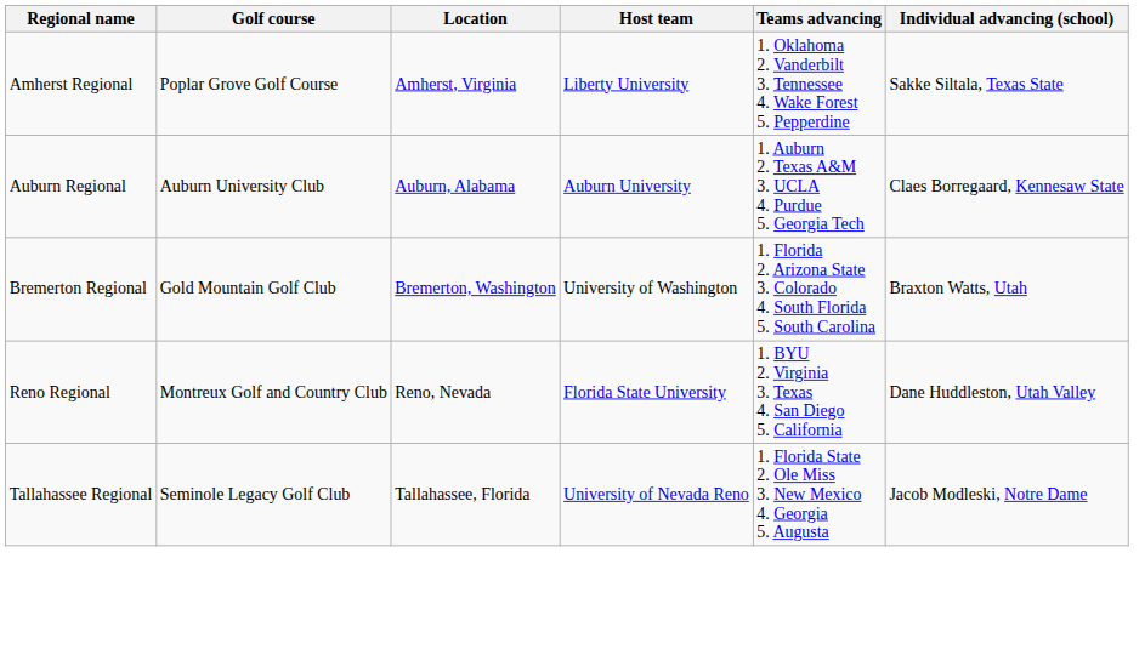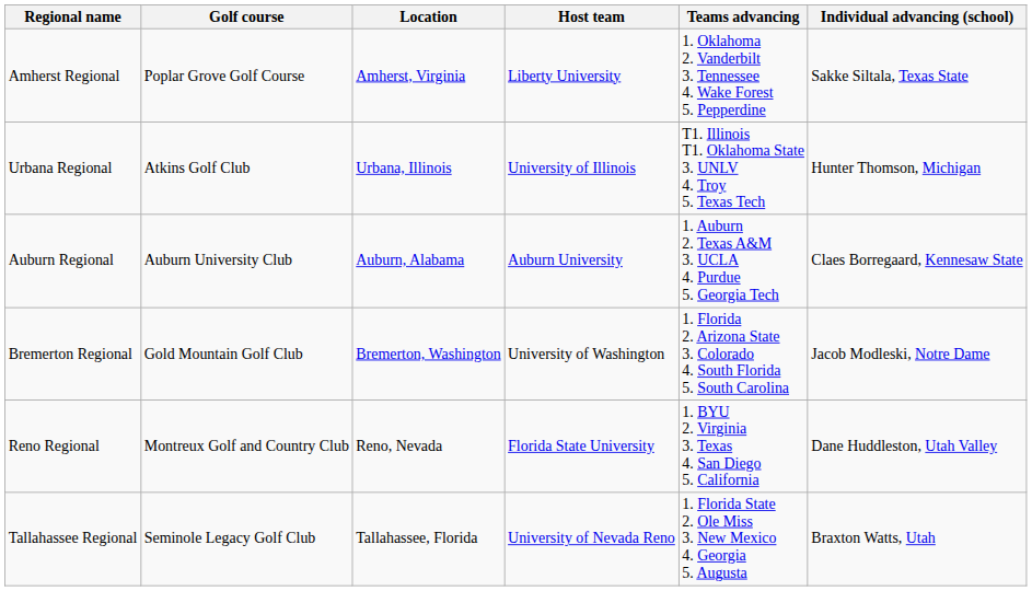+ row: Urbana Regional | Atkins Golf Club | Urbana, Illinois | University of Illinois | T1. Illinois T1. Oklahoma State 3. UNLV 4. Troy 5. Texas Tech | Hunter Thomson, Michigan
Bremerton Regional | Individual advancing (school): Braxton Watts, Utah -> Jacob Modleski, Notre Dame
Tallahassee Regional | Individual advancing (school): Jacob Modleski, Notre Dame -> Braxton Watts, Utah
